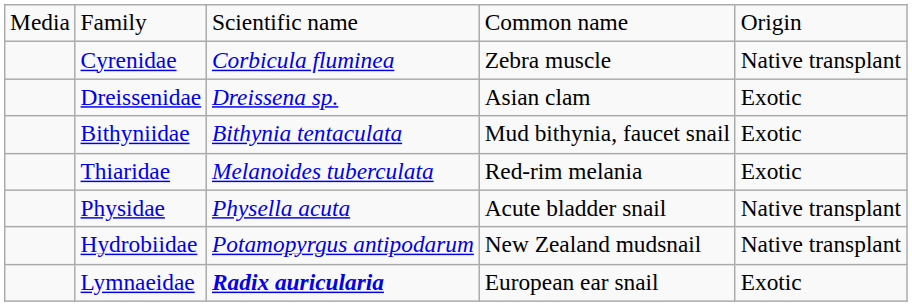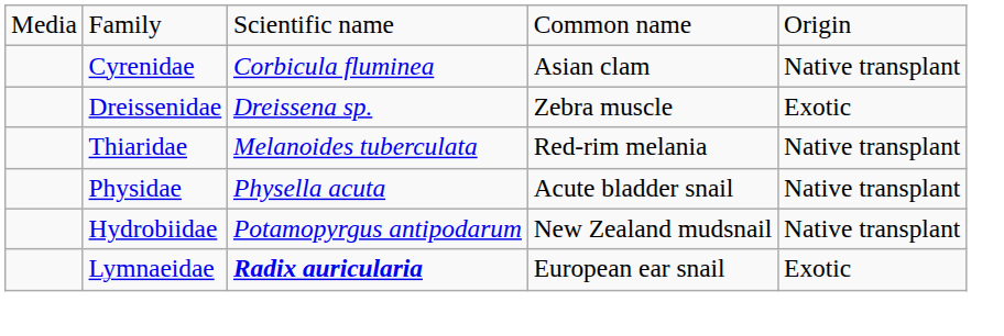Cyrenidae | column 4: Zebra muscle -> Asian clam
Dreissenidae | column 4: Asian clam -> Zebra muscle
- row: Bithyniidae | Bithynia tentaculata | Mud bithynia, faucet snail | Exotic
Thiaridae | column 5: Exotic -> Native transplant
